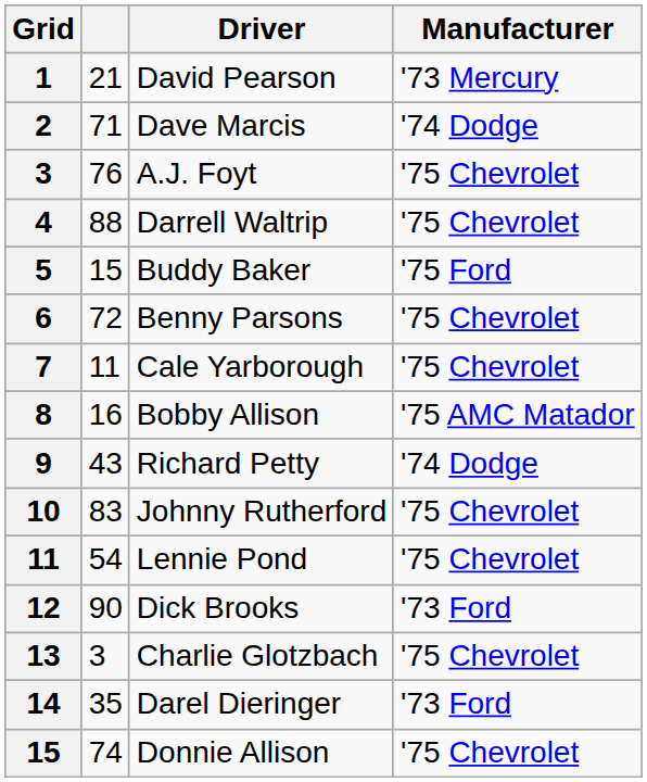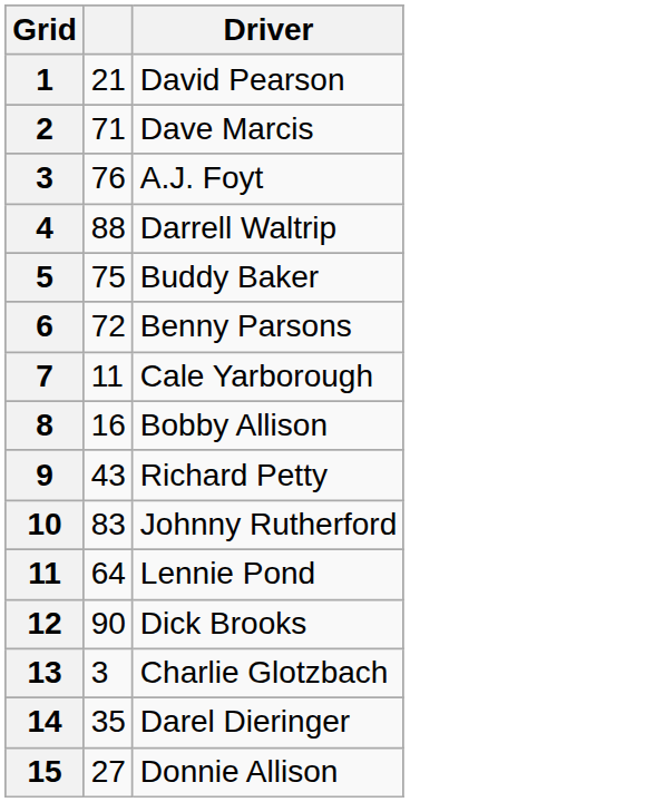- column: Manufacturer | '73 Mercury | '74 Dodge | '75 Chevrolet | '75 Chevrolet | '75 Ford | '75 Chevrolet | '75 Chevrolet | '75 AMC Matador | '74 Dodge | '75 Chevrolet | '75 Chevrolet | '73 Ford | '75 Chevrolet | '73 Ford | '75 Chevrolet
Buddy Baker | column 2: 15 -> 75
Lennie Pond | column 2: 54 -> 64
Donnie Allison | column 2: 74 -> 27
